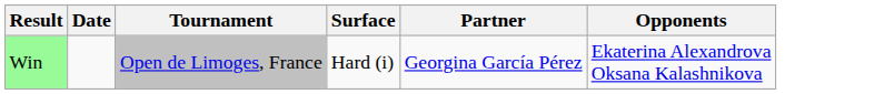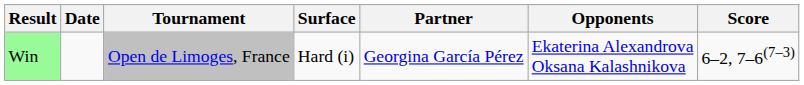+ column: Score | 6–2, 7–6(7–3)
